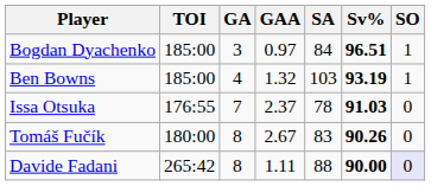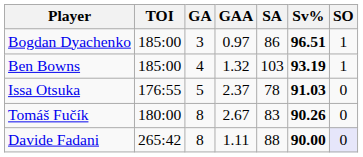Bogdan Dyachenko | SA: 84 -> 86
Issa Otsuka | GA: 7 -> 5
